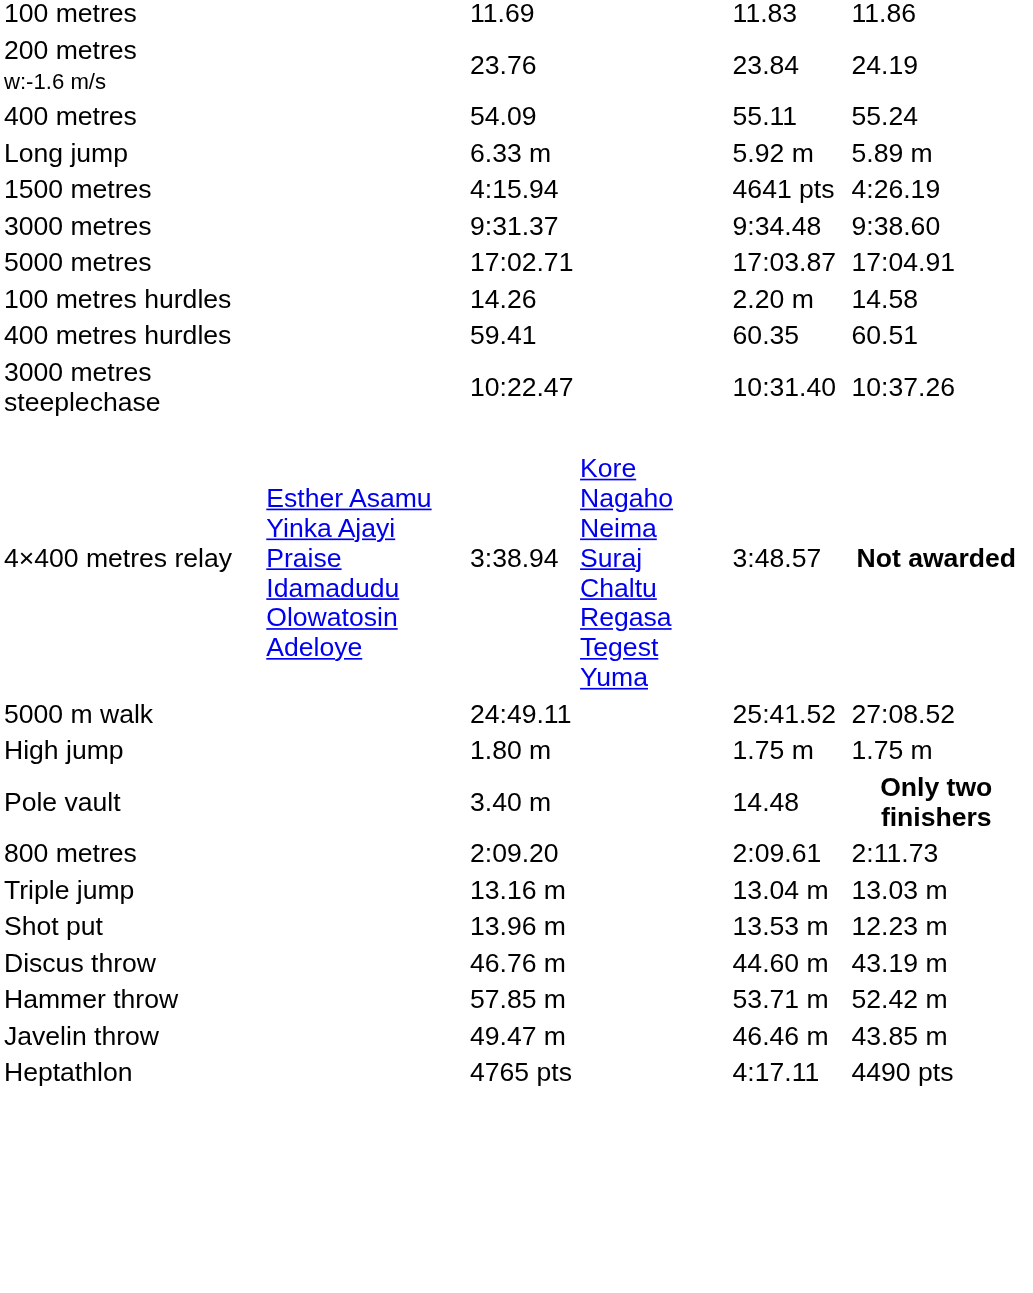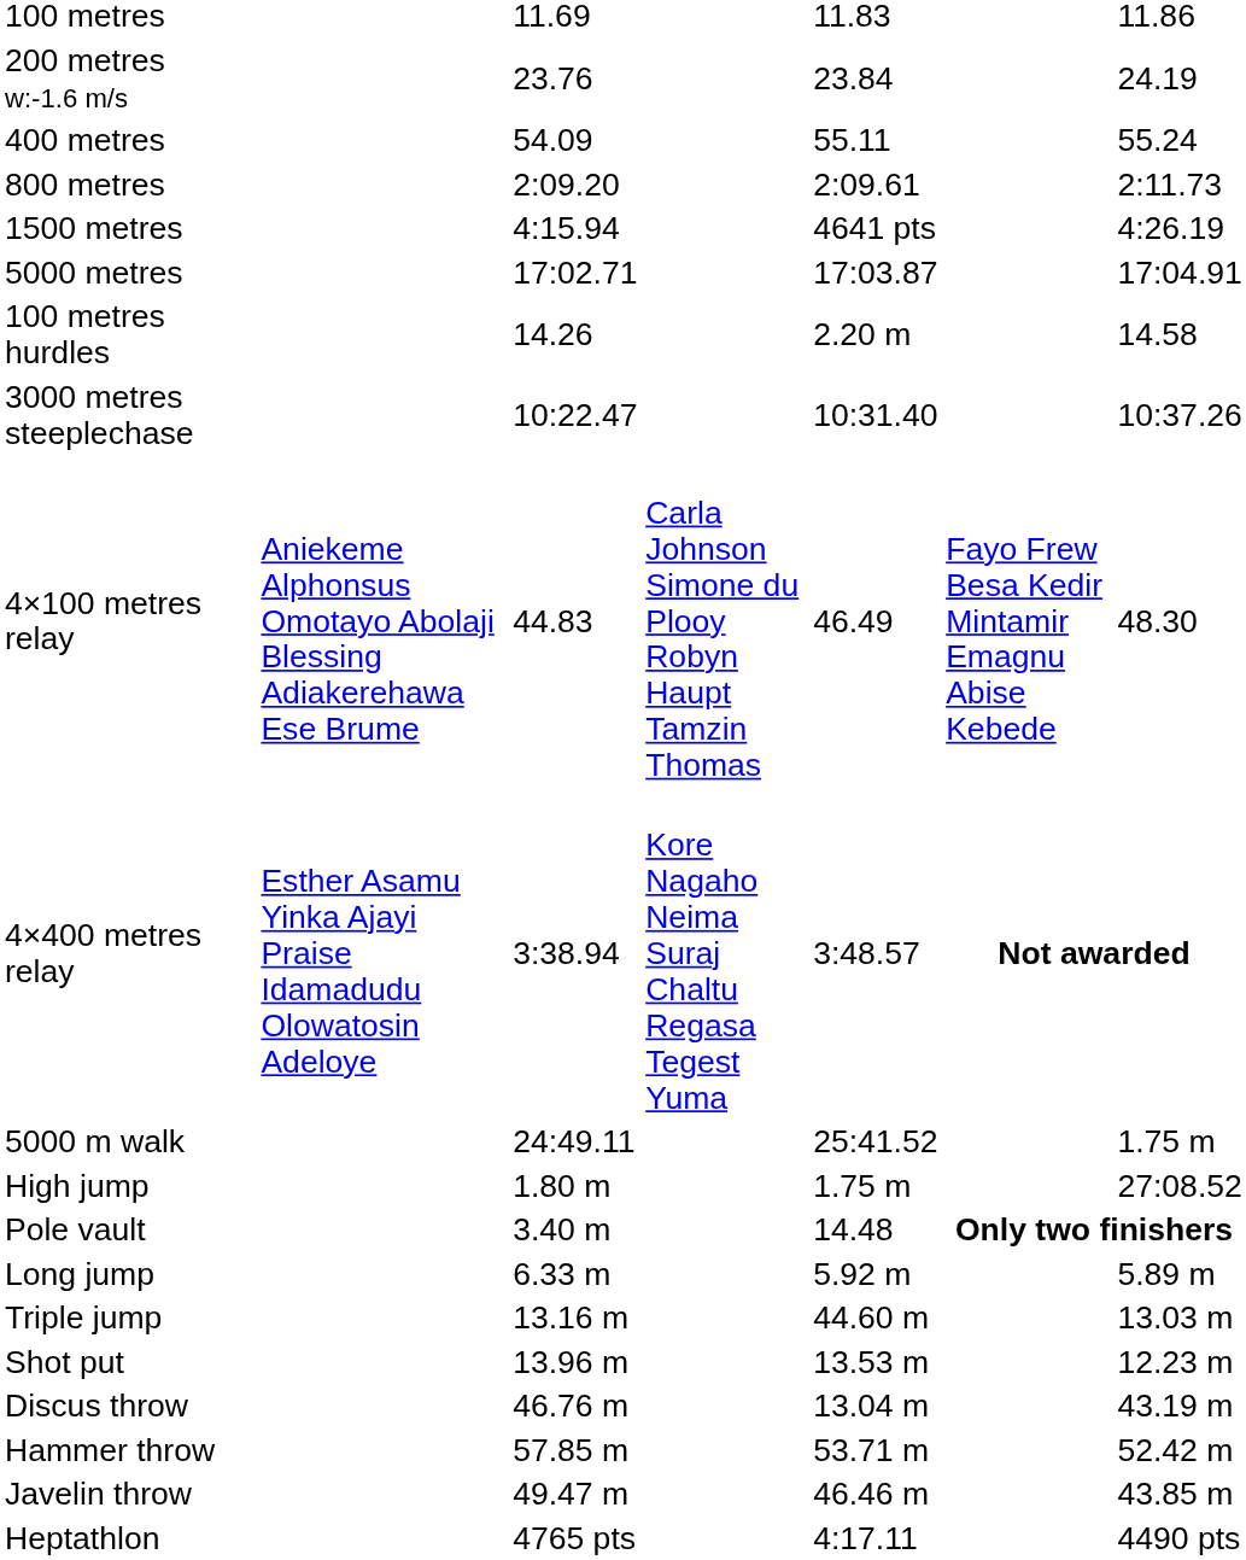rows swapped: 800 metres <-> Long jump
- row: 3000 metres | 9:31.37 | 9:34.48 | 9:38.60
- row: 400 metres hurdles | 59.41 | 60.35 | 60.51
+ row: 4×100 metres relay | Aniekeme Alphonsus Omotayo Abolaji Blessing Adiakerehawa Ese Brume | 44.83 | Carla Johnson Simone du Plooy Robyn Haupt Tamzin Thomas | 46.49 | Fayo Frew Besa Kedir Mintamir Emagnu Abise Kebede | 48.30
5000 m walk | column 7: 27:08.52 -> 1.75 m
High jump | column 7: 1.75 m -> 27:08.52
Triple jump | column 5: 13.04 m -> 44.60 m
Discus throw | column 5: 44.60 m -> 13.04 m
